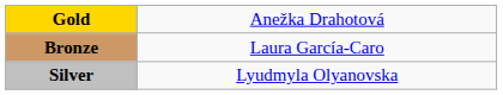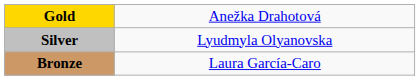rows swapped: Silver <-> Bronze
